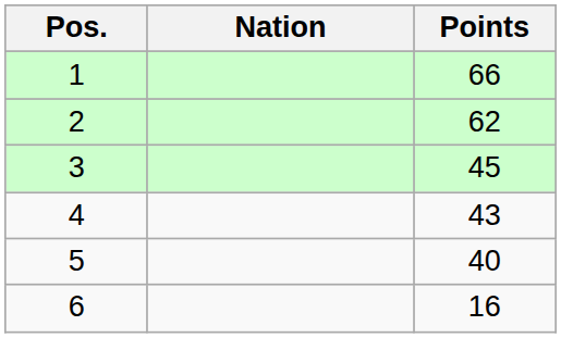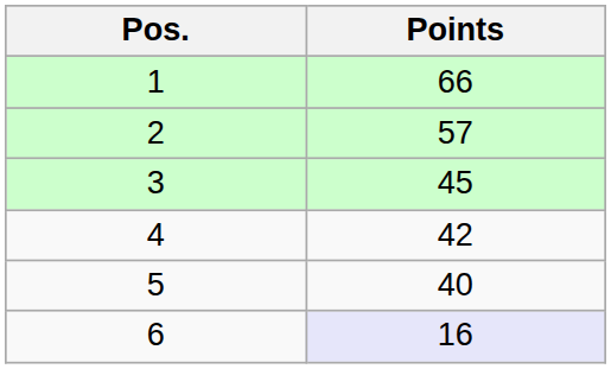- column: Nation
2 | Points: 62 -> 57
4 | Points: 43 -> 42
6 | Points: no background -> lavender background
